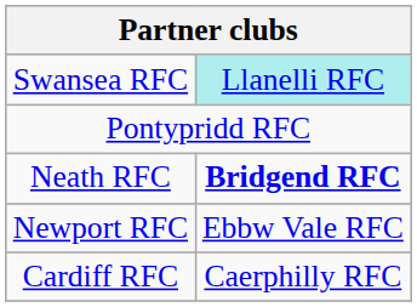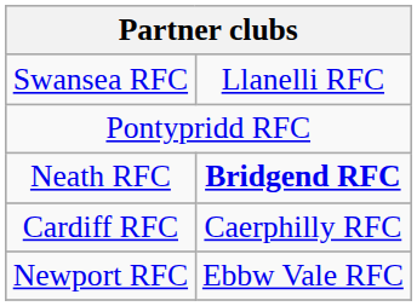Swansea RFC | column 2: paleturquoise background -> no background
rows swapped: Cardiff RFC <-> Newport RFC
